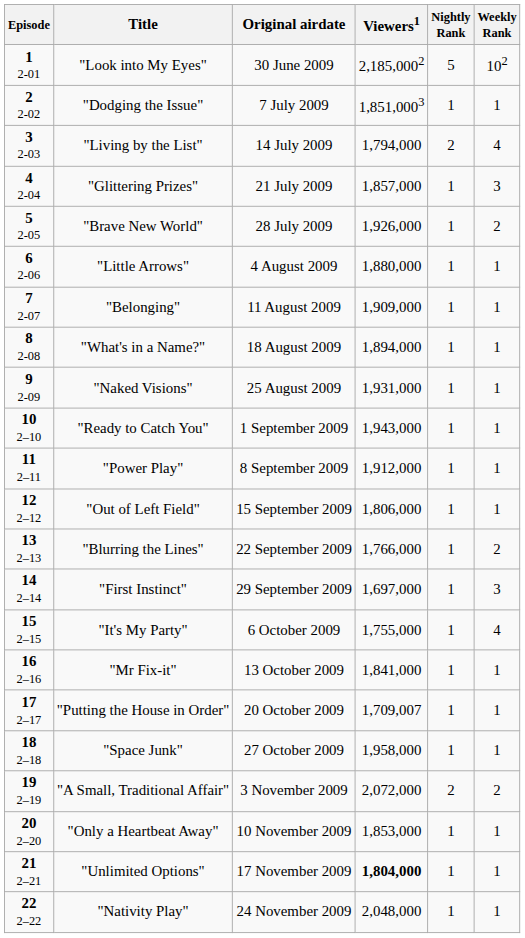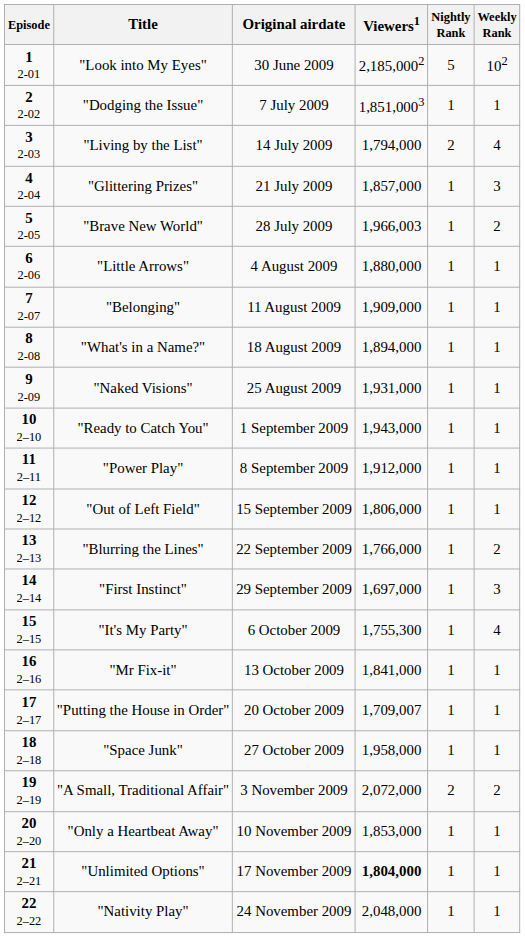"Brave New World" | Viewers1: 1,926,000 -> 1,966,003
"It's My Party" | Viewers1: 1,755,000 -> 1,755,300
